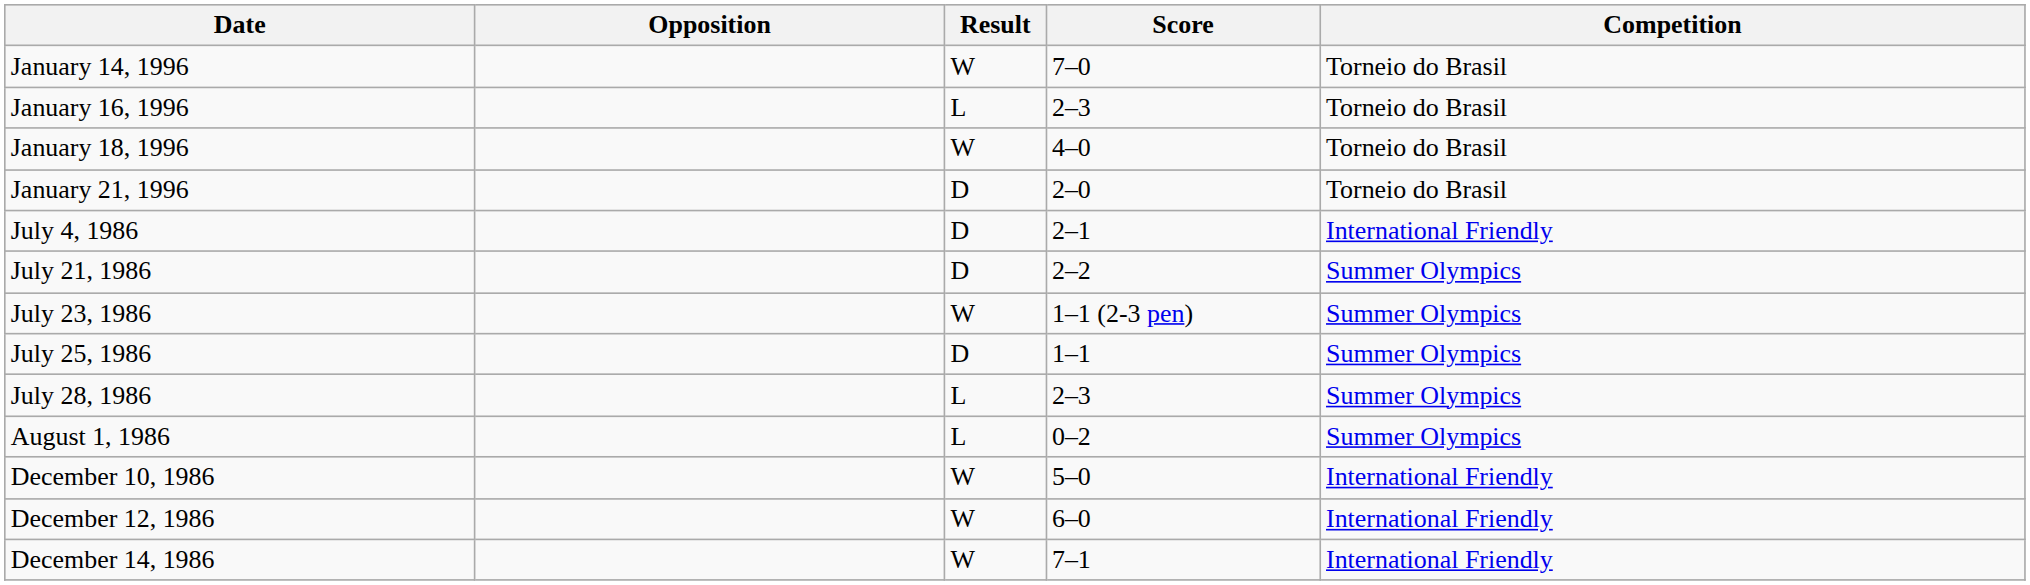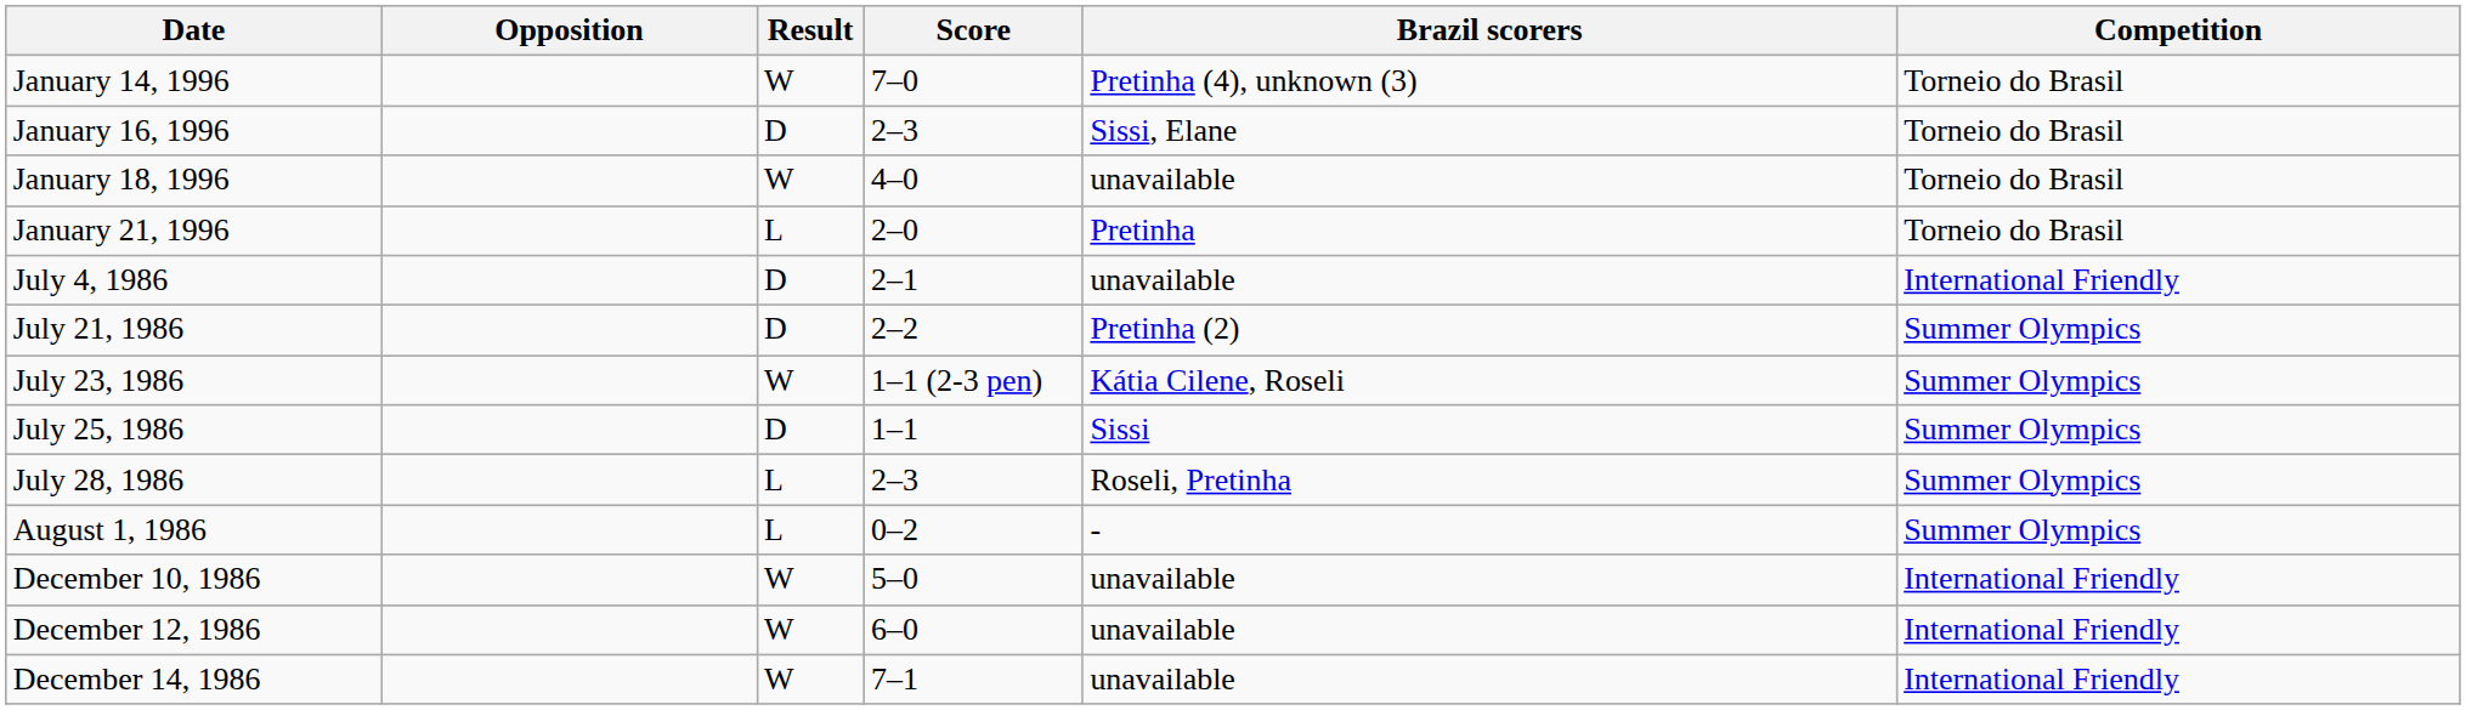+ column: Brazil scorers | Pretinha (4), unknown (3) | Sissi, Elane | unavailable | Pretinha | unavailable | Pretinha (2) | Kátia Cilene, Roseli | Sissi | Roseli, Pretinha | - | unavailable | unavailable | unavailable
January 16, 1996 | Result: L -> D
January 21, 1996 | Result: D -> L
